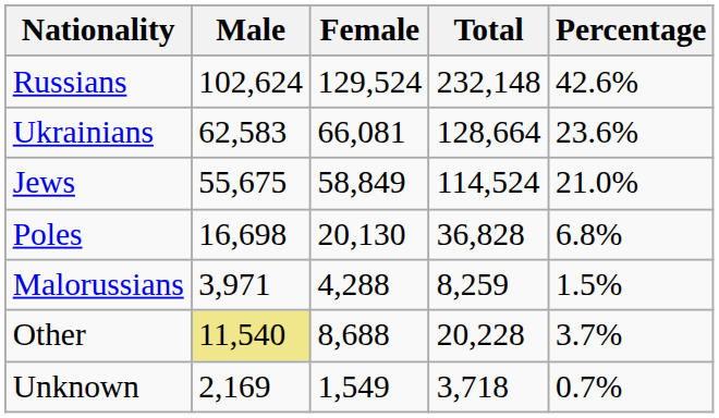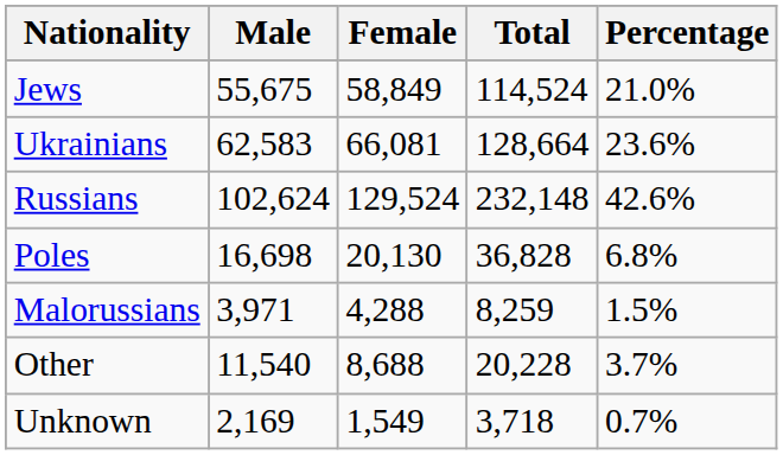rows swapped: Russians <-> Jews
Other | Male: khaki background -> no background
